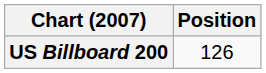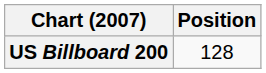US Billboard 200 | Position: 126 -> 128
